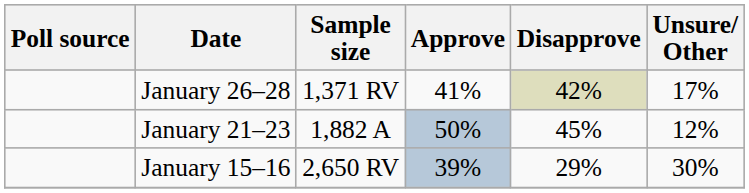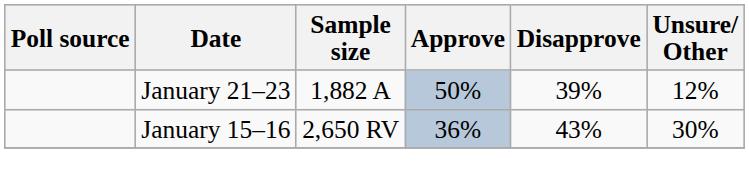- row: January 26–28 | 1,371 RV | 41% | 42% | 17%
January 21–23 | Disapprove: 45% -> 39%
January 15–16 | Approve: 39% -> 36%
January 15–16 | Disapprove: 29% -> 43%
